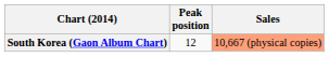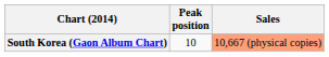South Korea (Gaon Album Chart) | Peak position: 12 -> 10
